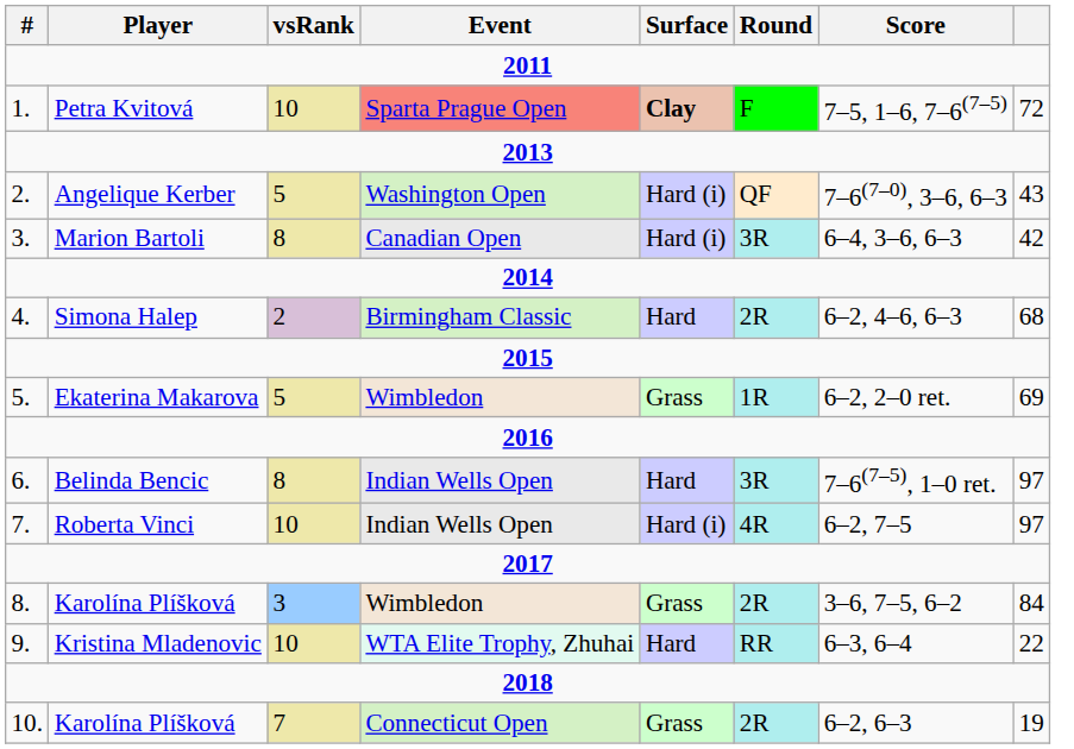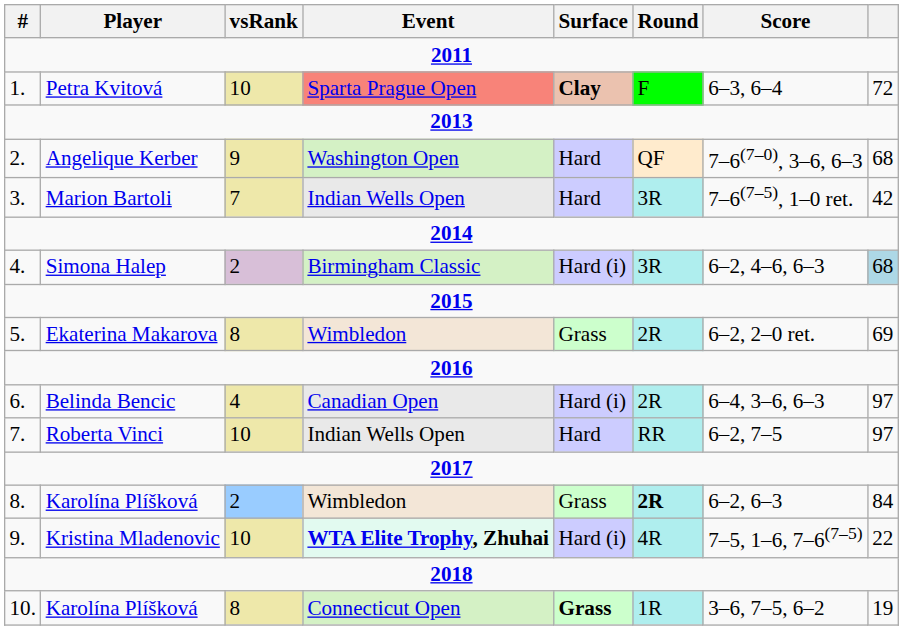Petra Kvitová | Score: 7–5, 1–6, 7–6(7–5) -> 6–3, 6–4
Angelique Kerber | vsRank: 5 -> 9
Angelique Kerber | Surface: Hard (i) -> Hard
Angelique Kerber | column 8: 43 -> 68
Marion Bartoli | vsRank: 8 -> 7
Marion Bartoli | Event: Canadian Open -> Indian Wells Open
Marion Bartoli | Surface: Hard (i) -> Hard
Marion Bartoli | Score: 6–4, 3–6, 6–3 -> 7–6(7–5), 1–0 ret.
Simona Halep | Surface: Hard -> Hard (i)
Simona Halep | Round: 2R -> 3R
Simona Halep | column 8: no background -> lightblue background
Ekaterina Makarova | vsRank: 5 -> 8
Ekaterina Makarova | Round: 1R -> 2R
Belinda Bencic | vsRank: 8 -> 4
Belinda Bencic | Event: Indian Wells Open -> Canadian Open
Belinda Bencic | Surface: Hard -> Hard (i)
Belinda Bencic | Round: 3R -> 2R
Belinda Bencic | Score: 7–6(7–5), 1–0 ret. -> 6–4, 3–6, 6–3
Roberta Vinci | Surface: Hard (i) -> Hard
Roberta Vinci | Round: 4R -> RR
8. / Karolína Plíšková | vsRank: 3 -> 2
8. / Karolína Plíšková | Round: normal -> bold
8. / Karolína Plíšková | Score: 3–6, 7–5, 6–2 -> 6–2, 6–3
Kristina Mladenovic | Event: normal -> bold
Kristina Mladenovic | Surface: Hard -> Hard (i)
Kristina Mladenovic | Round: RR -> 4R
Kristina Mladenovic | Score: 6–3, 6–4 -> 7–5, 1–6, 7–6(7–5)
10. / Karolína Plíšková | vsRank: 7 -> 8
10. / Karolína Plíšková | Surface: normal -> bold
10. / Karolína Plíšková | Round: 2R -> 1R
10. / Karolína Plíšková | Score: 6–2, 6–3 -> 3–6, 7–5, 6–2
